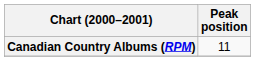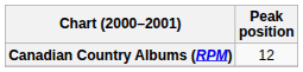Canadian Country Albums (RPM) | Peak position: 11 -> 12
